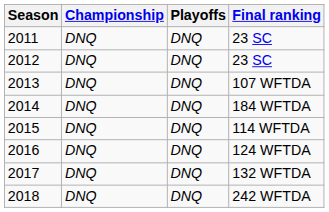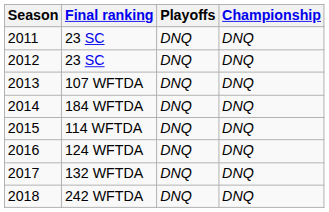columns swapped: Final ranking <-> Championship
